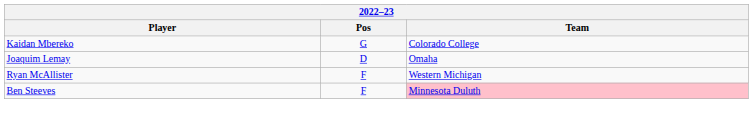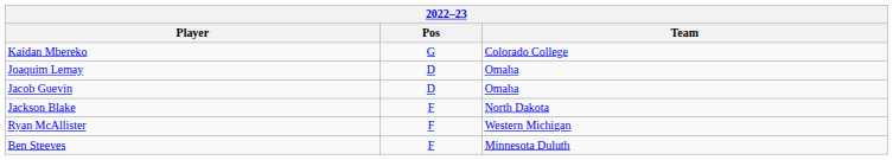+ row: Jacob Guevin | D | Omaha
+ row: Jackson Blake | F | North Dakota
Ben Steeves | Team: pink background -> no background
